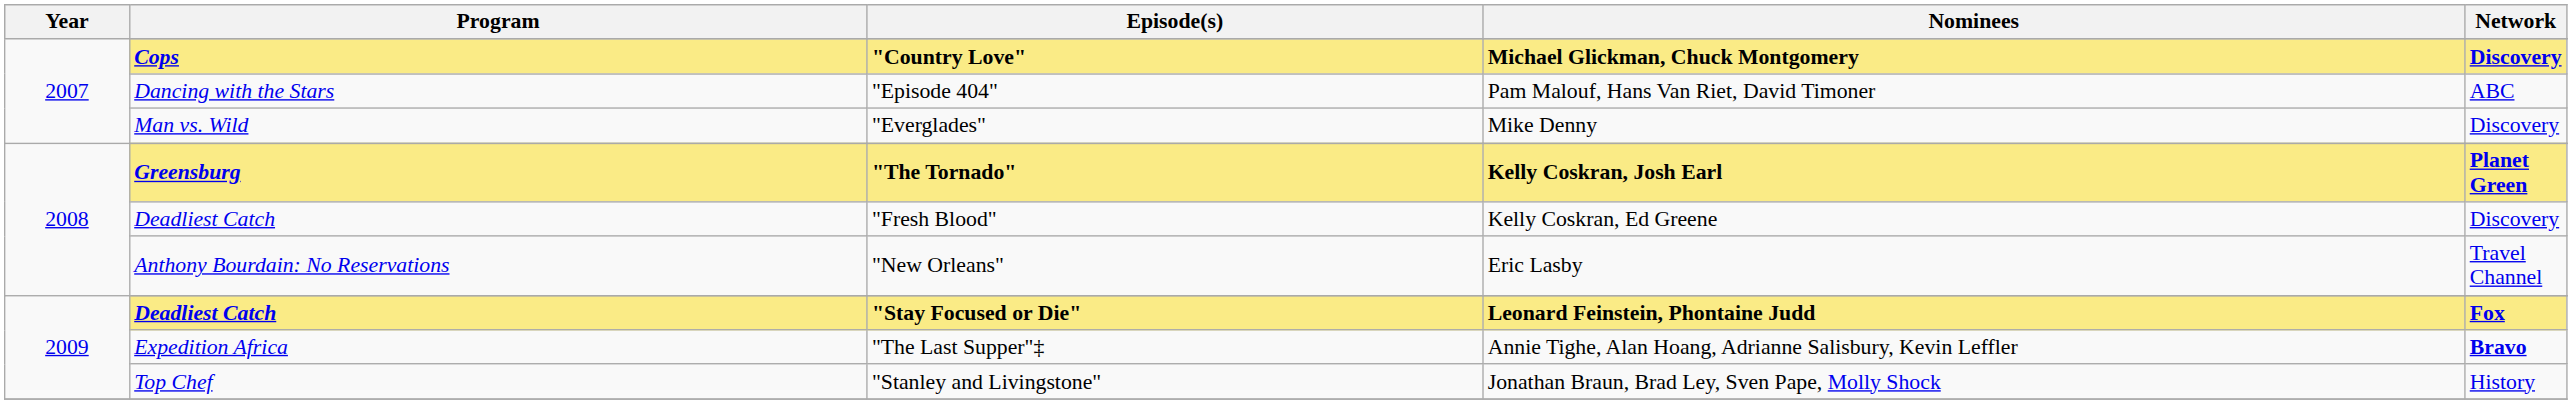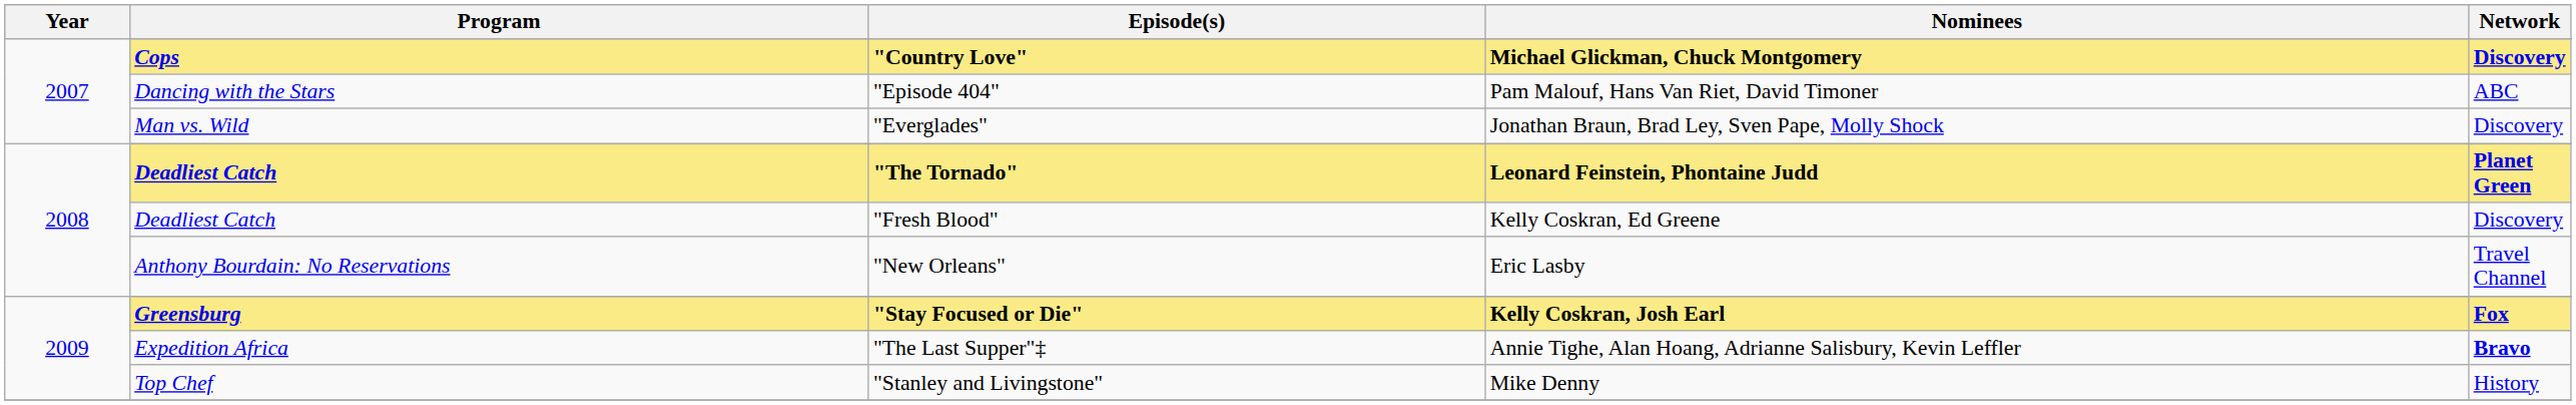"Everglades" | Nominees: Mike Denny -> Jonathan Braun, Brad Ley, Sven Pape, Molly Shock
"The Tornado" | Program: Greensburg -> Deadliest Catch
"The Tornado" | Nominees: Kelly Coskran, Josh Earl -> Leonard Feinstein, Phontaine Judd
"Stay Focused or Die" | Program: Deadliest Catch -> Greensburg
"Stay Focused or Die" | Nominees: Leonard Feinstein, Phontaine Judd -> Kelly Coskran, Josh Earl
"Stanley and Livingstone" | Nominees: Jonathan Braun, Brad Ley, Sven Pape, Molly Shock -> Mike Denny
